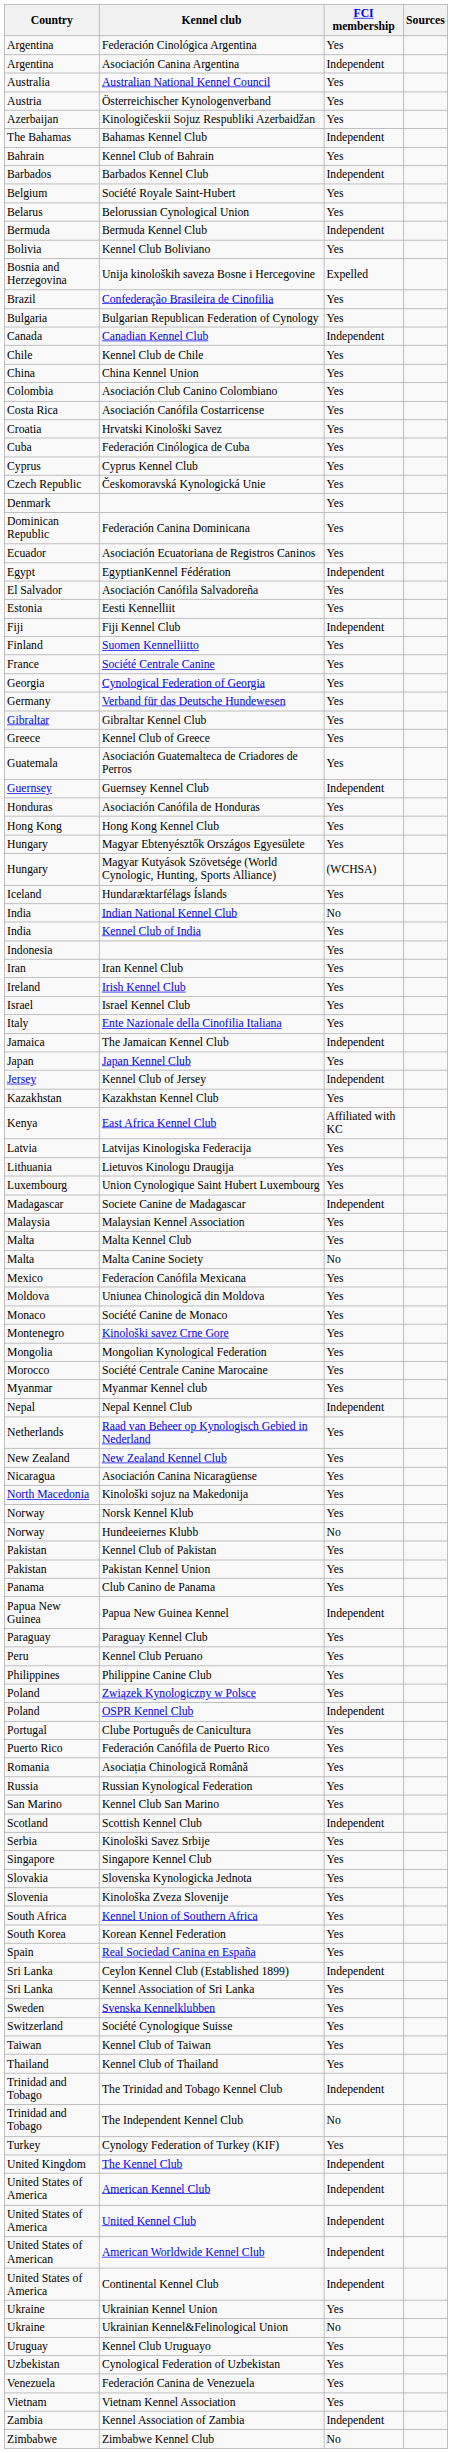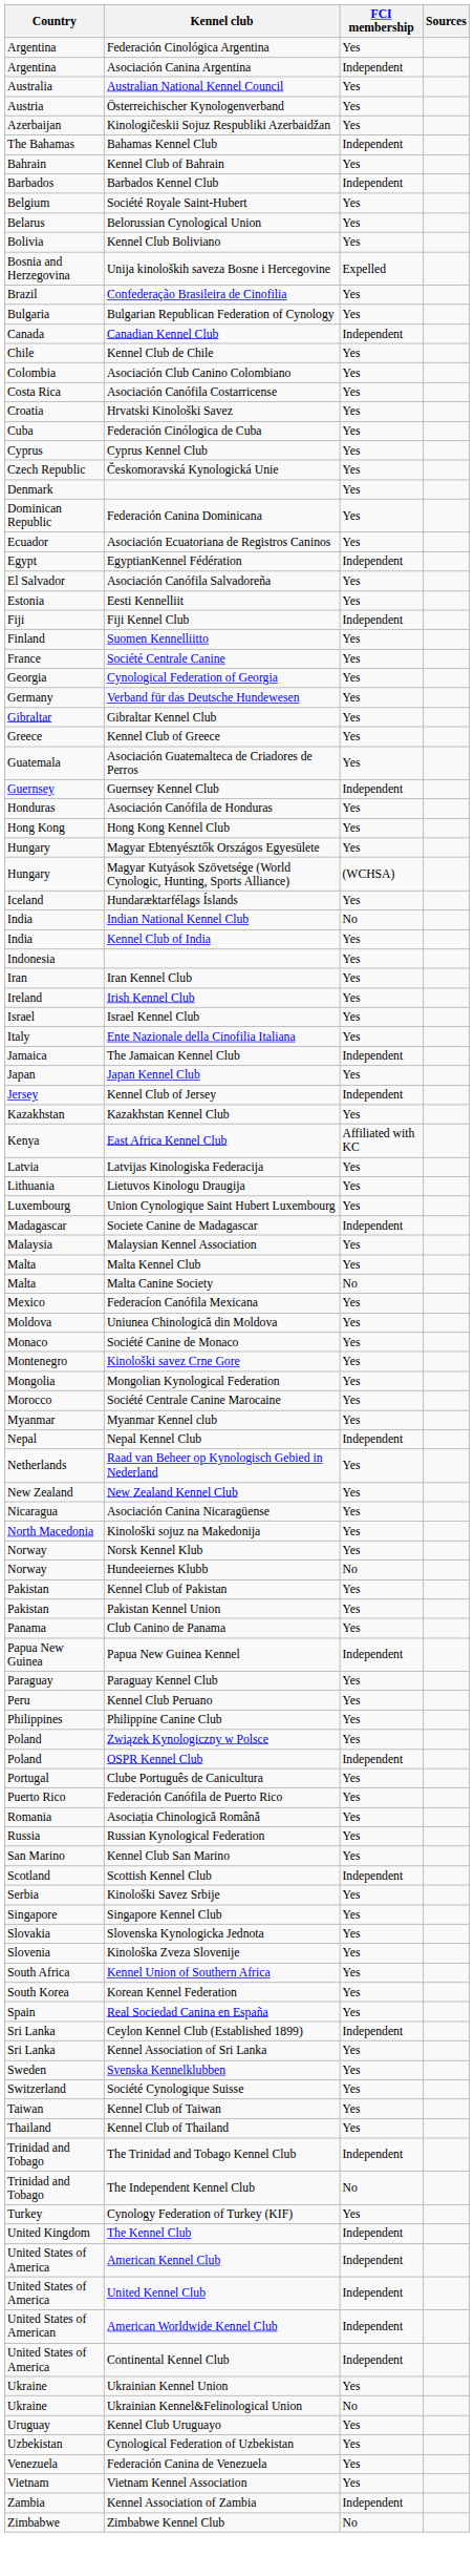- row: Bermuda | Bermuda Kennel Club | Independent
- row: China | China Kennel Union | Yes
